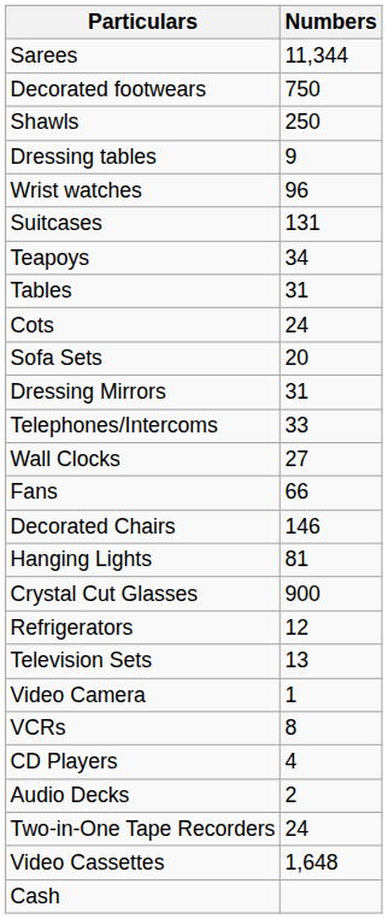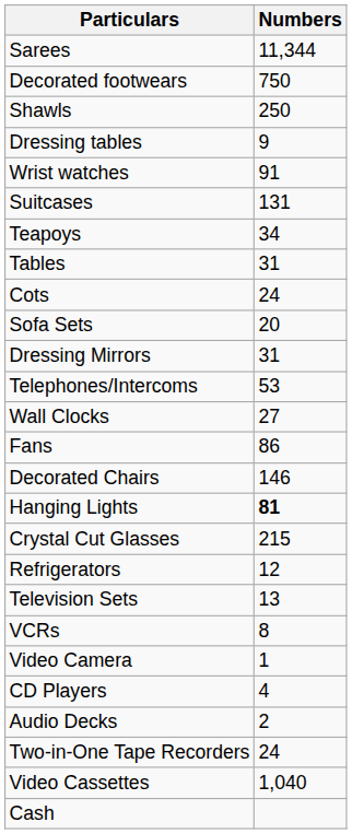Wrist watches | Numbers: 96 -> 91
Telephones/Intercoms | Numbers: 33 -> 53
Fans | Numbers: 66 -> 86
Hanging Lights | Numbers: normal -> bold
Crystal Cut Glasses | Numbers: 900 -> 215
rows swapped: VCRs <-> Video Camera
Video Cassettes | Numbers: 1,648 -> 1,040
